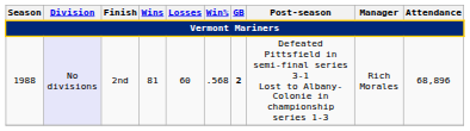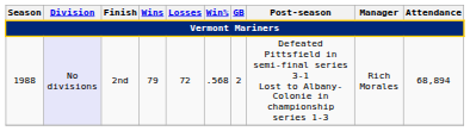1988 | Wins: 81 -> 79
1988 | Losses: 60 -> 72
1988 | GB: bold -> normal
1988 | Attendance: 68,896 -> 68,894
